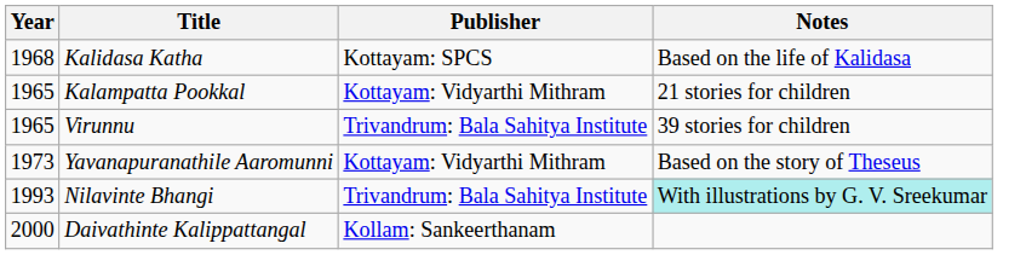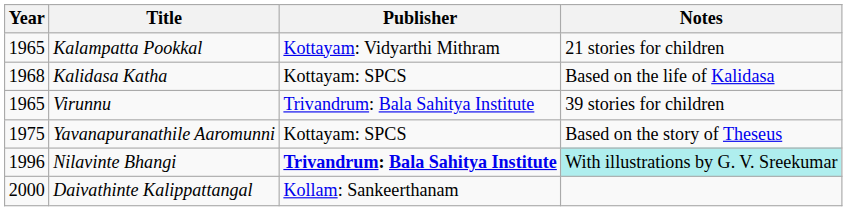rows swapped: Kalampatta Pookkal <-> Kalidasa Katha
Yavanapuranathile Aaromunni | Year: 1973 -> 1975
Yavanapuranathile Aaromunni | Publisher: Kottayam: Vidyarthi Mithram -> Kottayam: SPCS
Nilavinte Bhangi | Year: 1993 -> 1996
Nilavinte Bhangi | Publisher: normal -> bold
